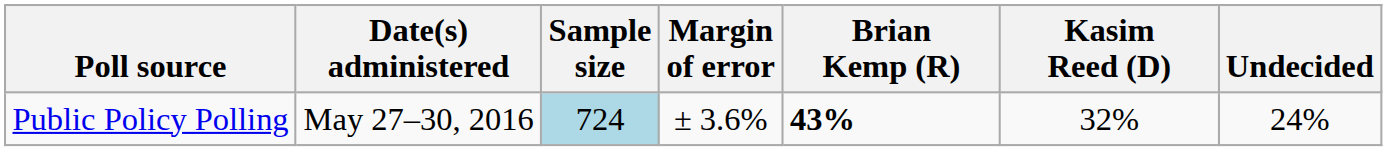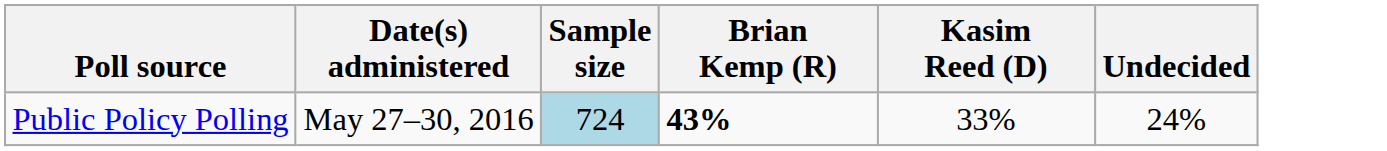- column: Margin of error | ± 3.6%
Public Policy Polling | Kasim Reed (D): 32% -> 33%
